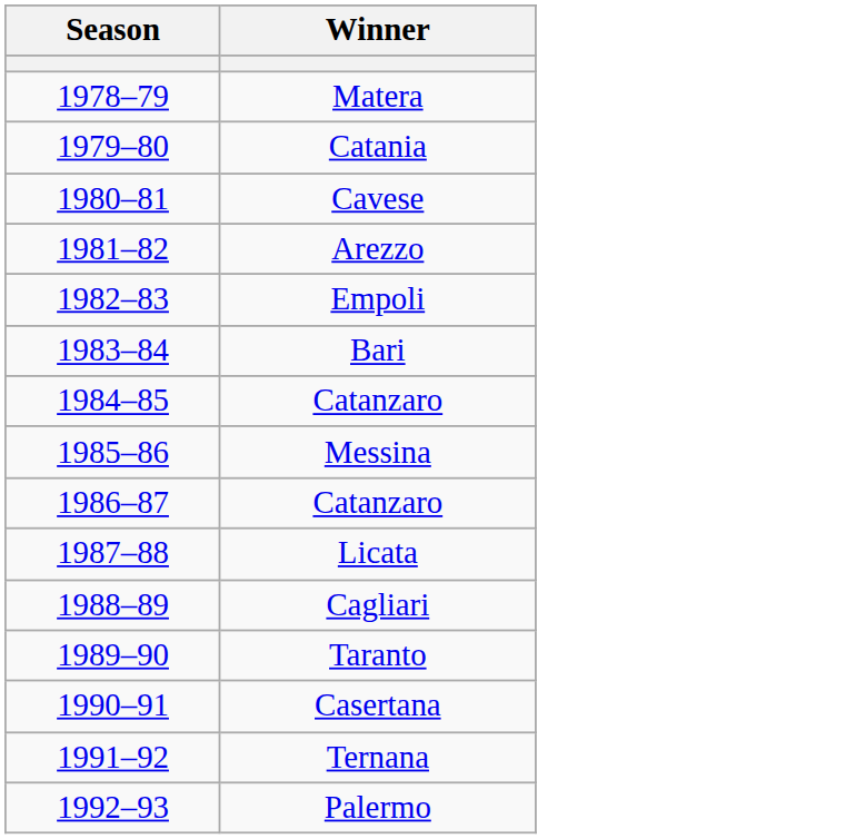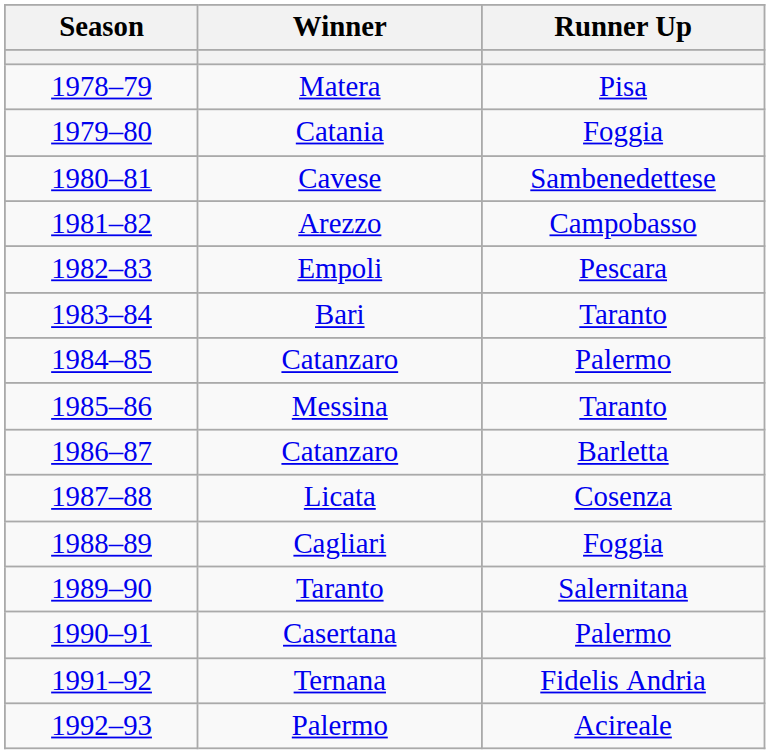+ column: Runner Up | Pisa | Foggia | Sambenedettese | Campobasso | Pescara | Taranto | Palermo | Taranto | Barletta | Cosenza | Foggia | Salernitana | Palermo | Fidelis Andria | Acireale
